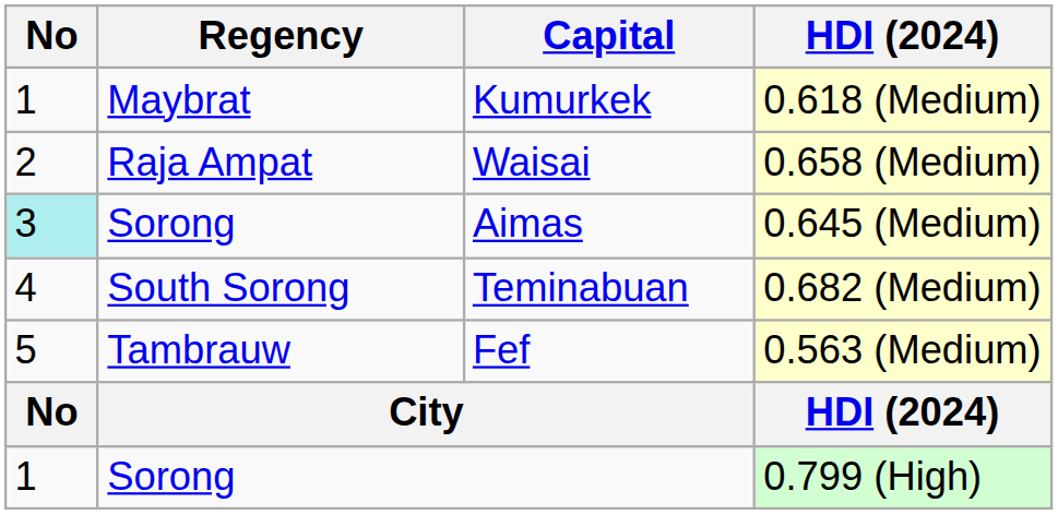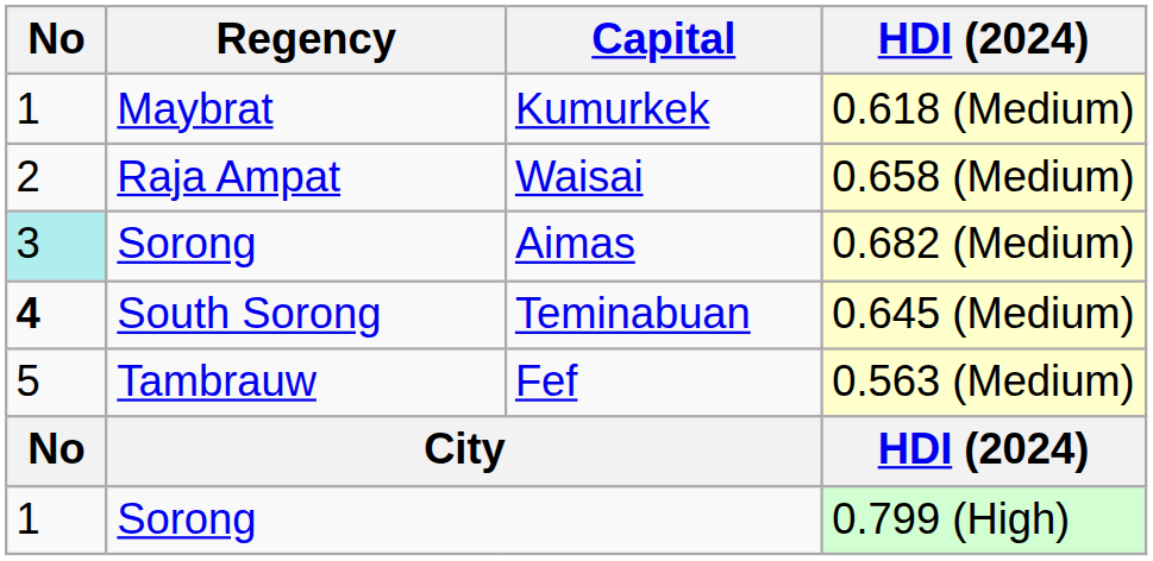Aimas | HDI (2024): 0.645 (Medium) -> 0.682 (Medium)
Teminabuan | No: normal -> bold
Teminabuan | HDI (2024): 0.682 (Medium) -> 0.645 (Medium)
